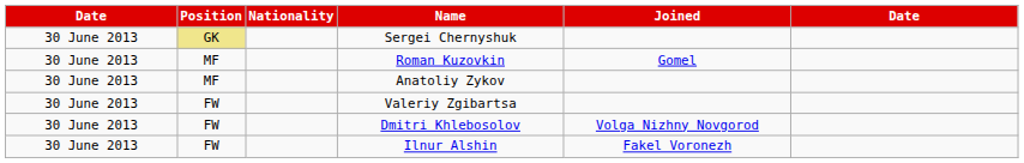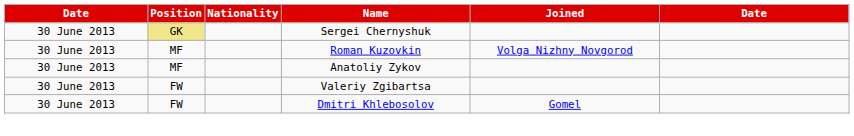Roman Kuzovkin | Joined: Gomel -> Volga Nizhny Novgorod
Dmitri Khlebosolov | Joined: Volga Nizhny Novgorod -> Gomel
- row: 30 June 2013 | FW | Ilnur Alshin | Fakel Voronezh
